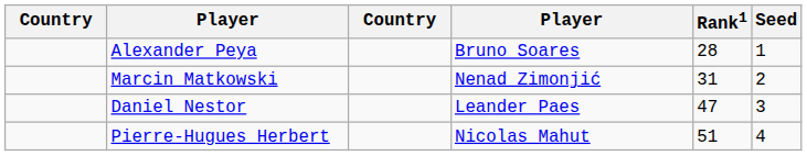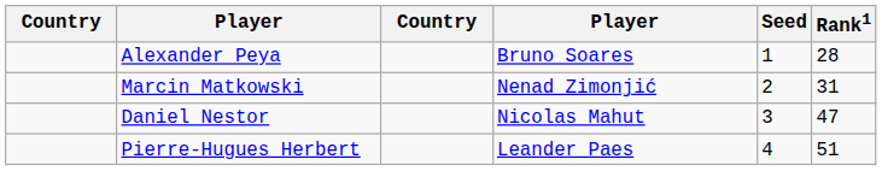columns swapped: Rank1 <-> Seed
Daniel Nestor | column 4: Leander Paes -> Nicolas Mahut
Pierre-Hugues Herbert | column 4: Nicolas Mahut -> Leander Paes
